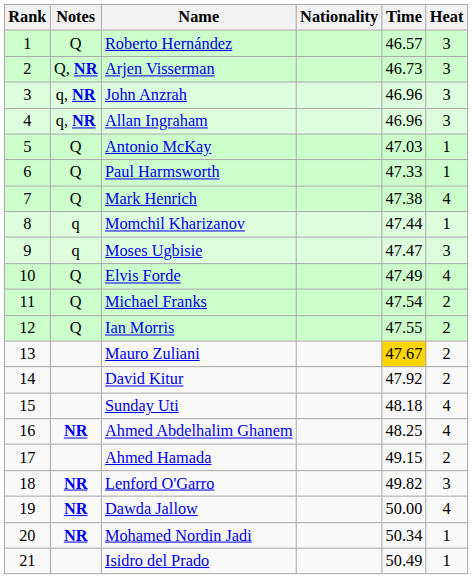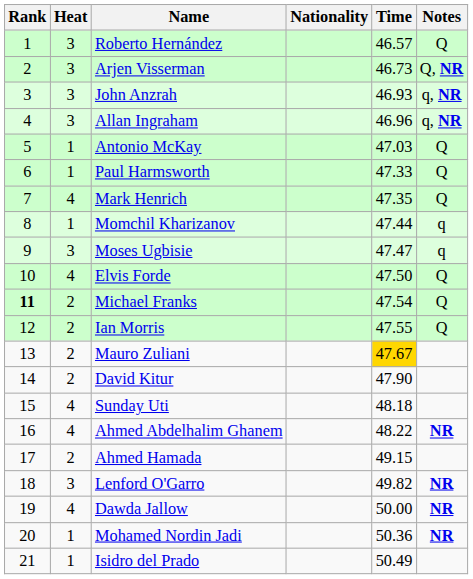columns swapped: Heat <-> Notes
John Anzrah | Time: 46.96 -> 46.93
Mark Henrich | Time: 47.38 -> 47.35
Elvis Forde | Time: 47.49 -> 47.50
Michael Franks | Rank: normal -> bold
David Kitur | Time: 47.92 -> 47.90
Ahmed Abdelhalim Ghanem | Time: 48.25 -> 48.22
Mohamed Nordin Jadi | Time: 50.34 -> 50.36
